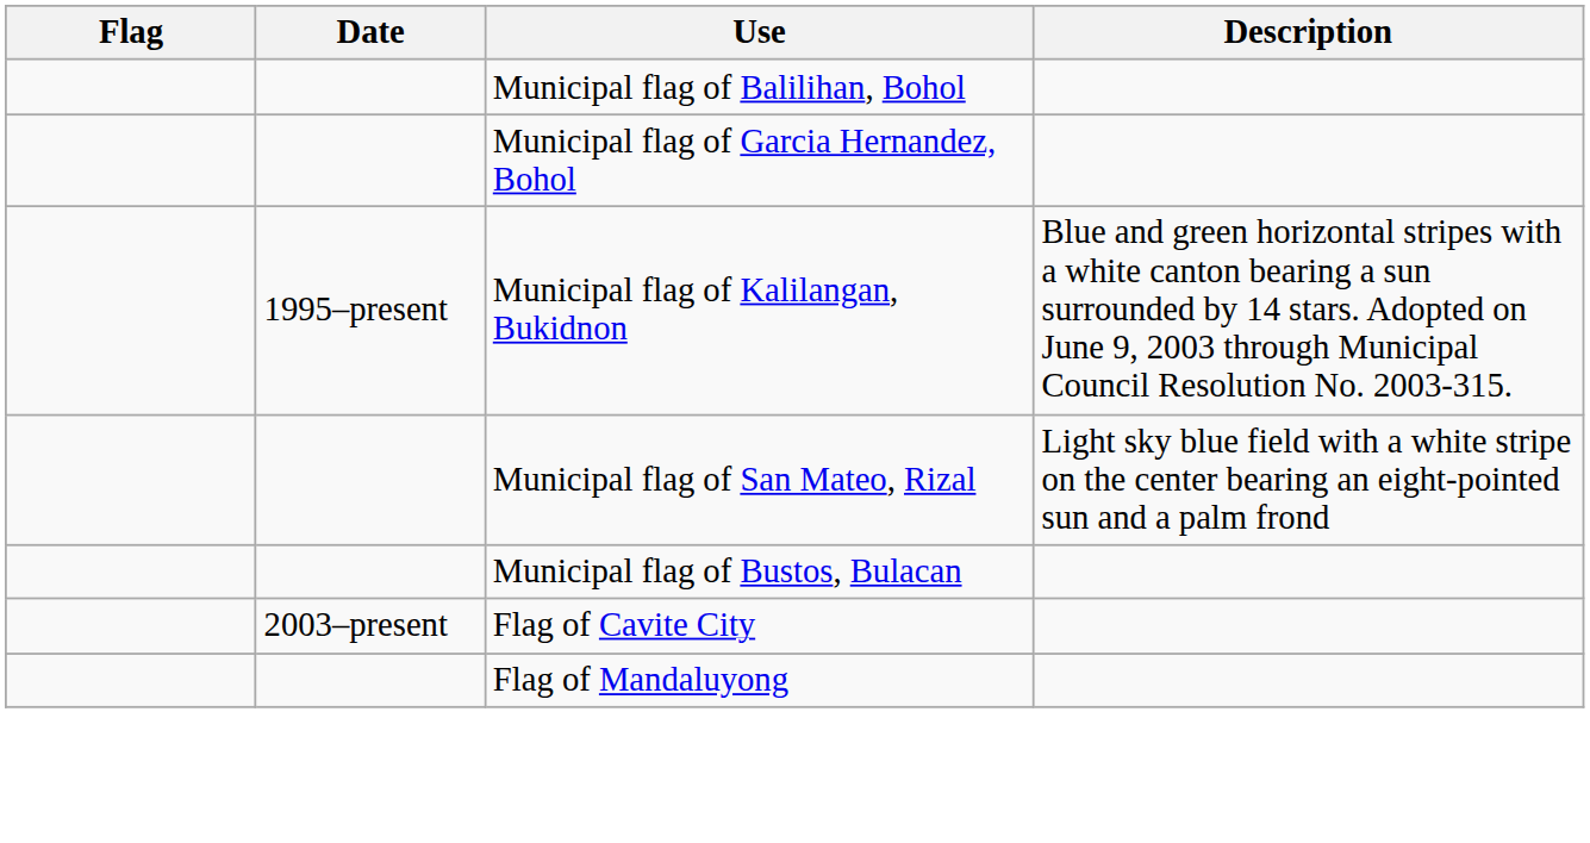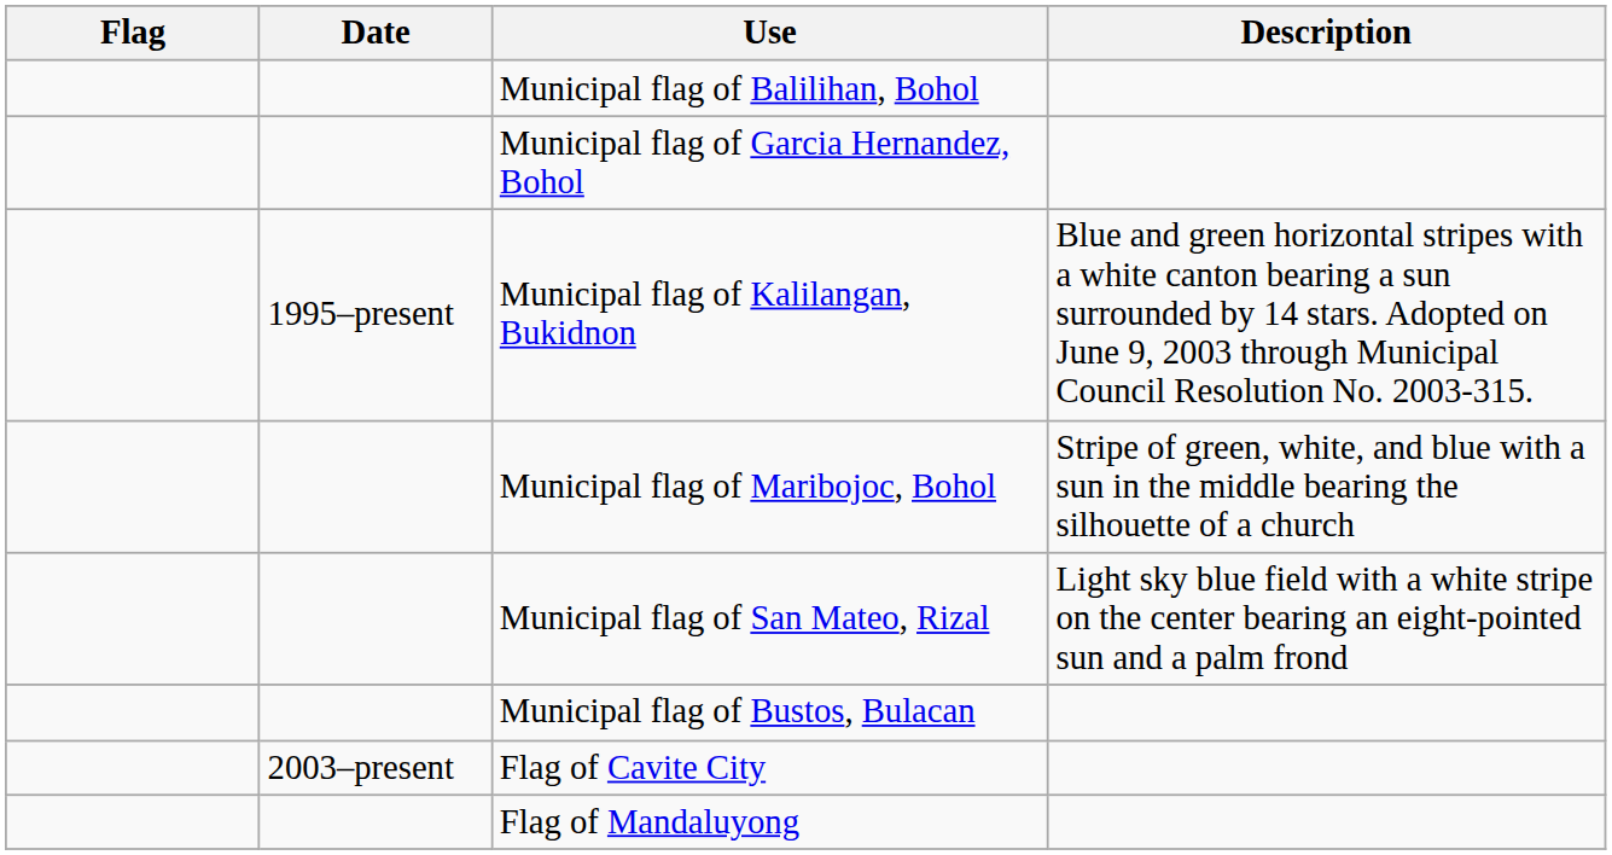+ row: Municipal flag of Maribojoc, Bohol | Stripe of green, white, and blue with a sun in the middle bearing the silhouette of a church
